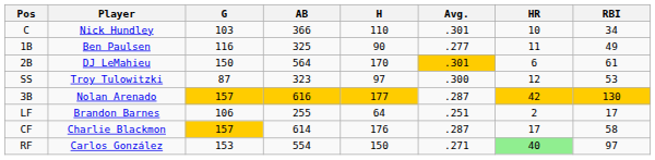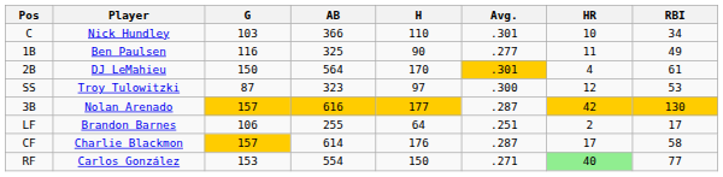2B | HR: 6 -> 4
RF | RBI: 97 -> 77
